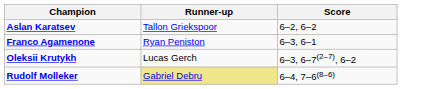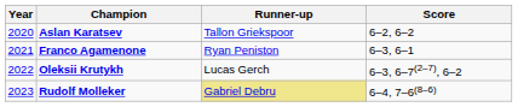+ column: Year | 2020 | 2021 | 2022 | 2023
